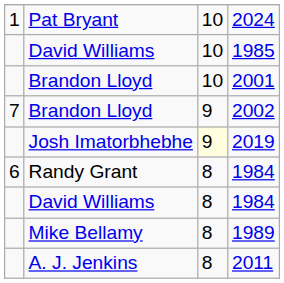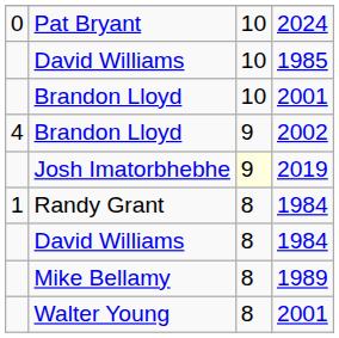Pat Bryant | column 1: 1 -> 0
Brandon Lloyd / 2002 | column 1: 7 -> 4
Randy Grant | column 1: 6 -> 1
+ row: Walter Young | 8 | 2001
- row: A. J. Jenkins | 8 | 2011
